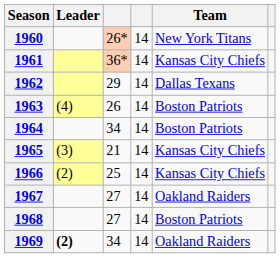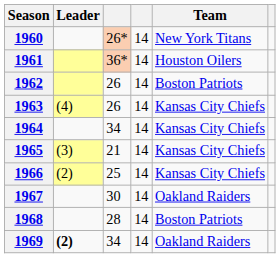1961 | Team: Kansas City Chiefs -> Houston Oilers
1962 | column 3: 29 -> 26
1962 | Team: Dallas Texans -> Boston Patriots
1963 | Team: Boston Patriots -> Kansas City Chiefs
1964 | Team: Boston Patriots -> Kansas City Chiefs
1967 | column 3: 27 -> 30
1968 | column 3: 27 -> 28
